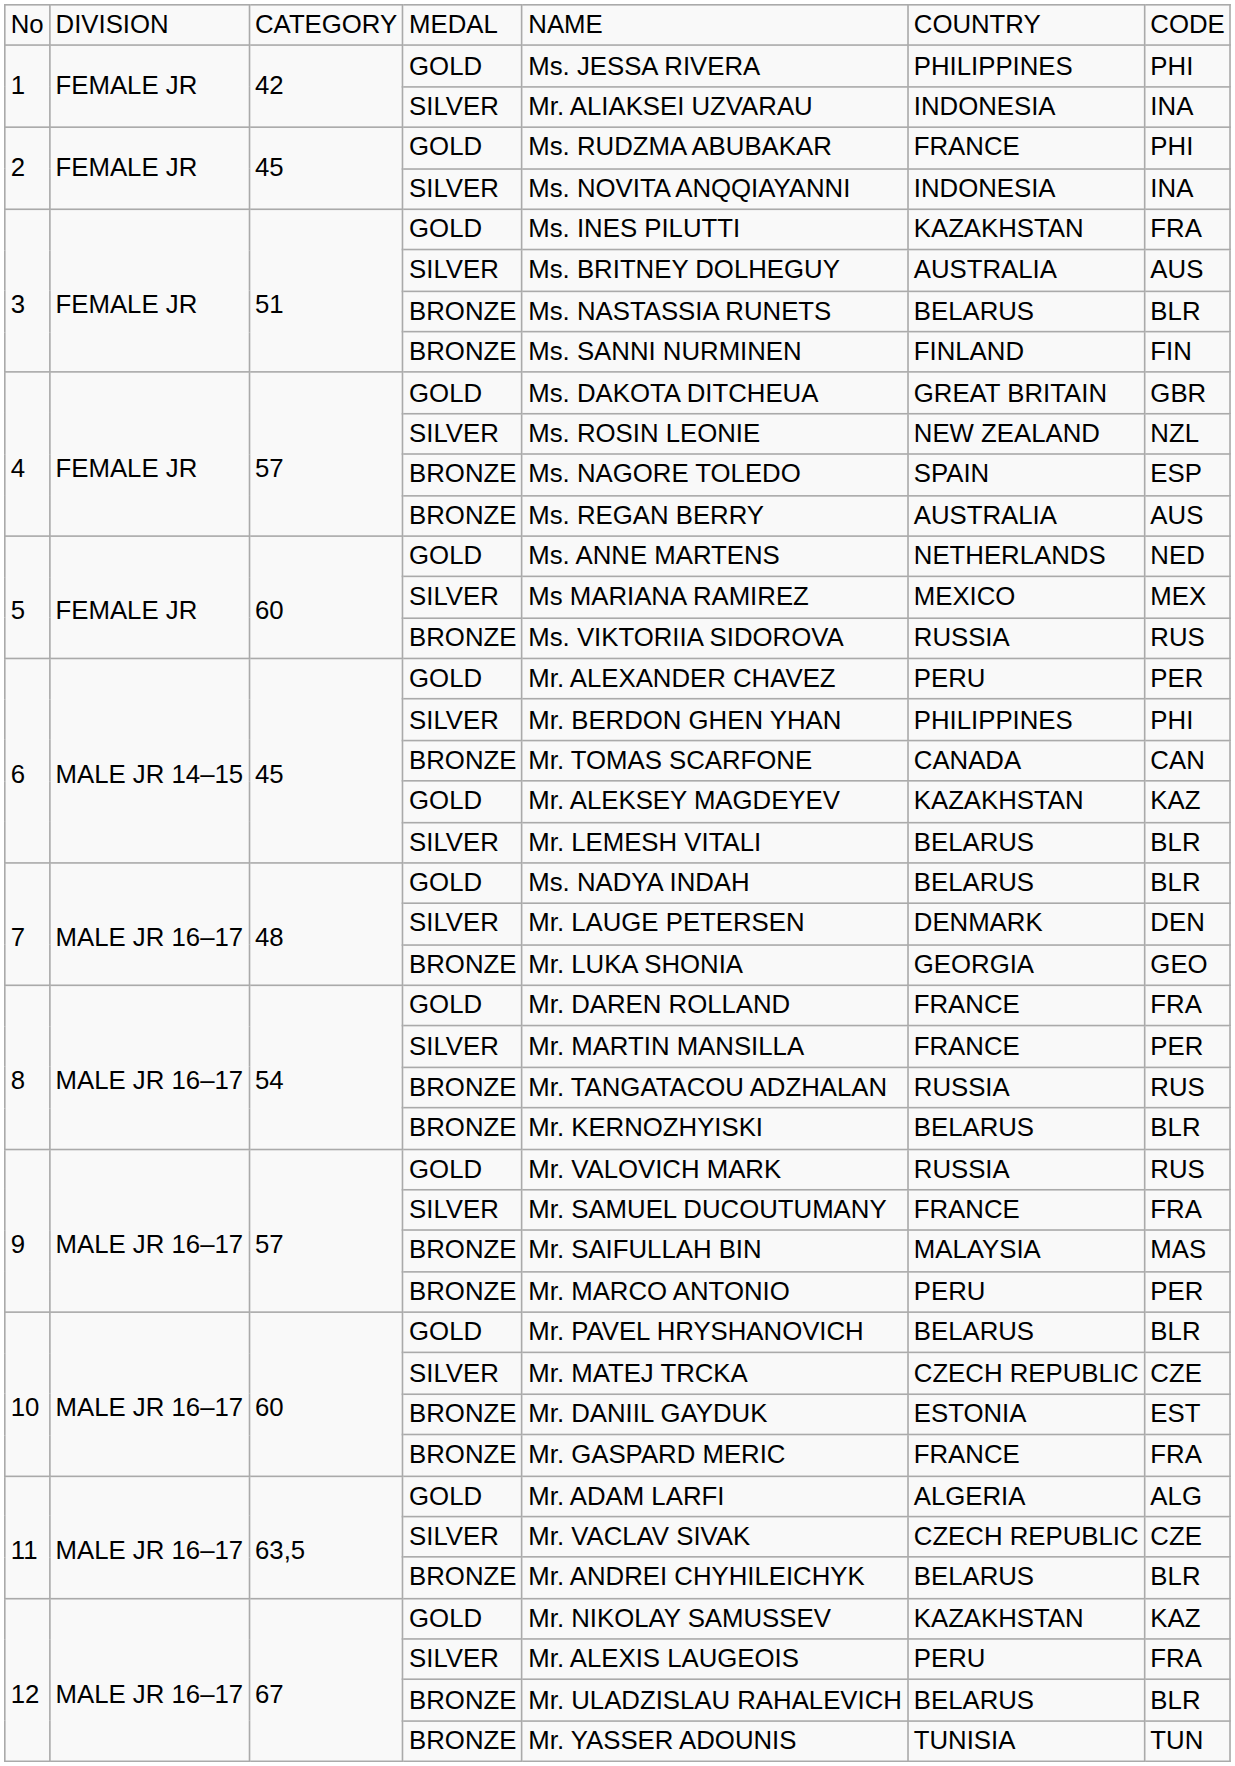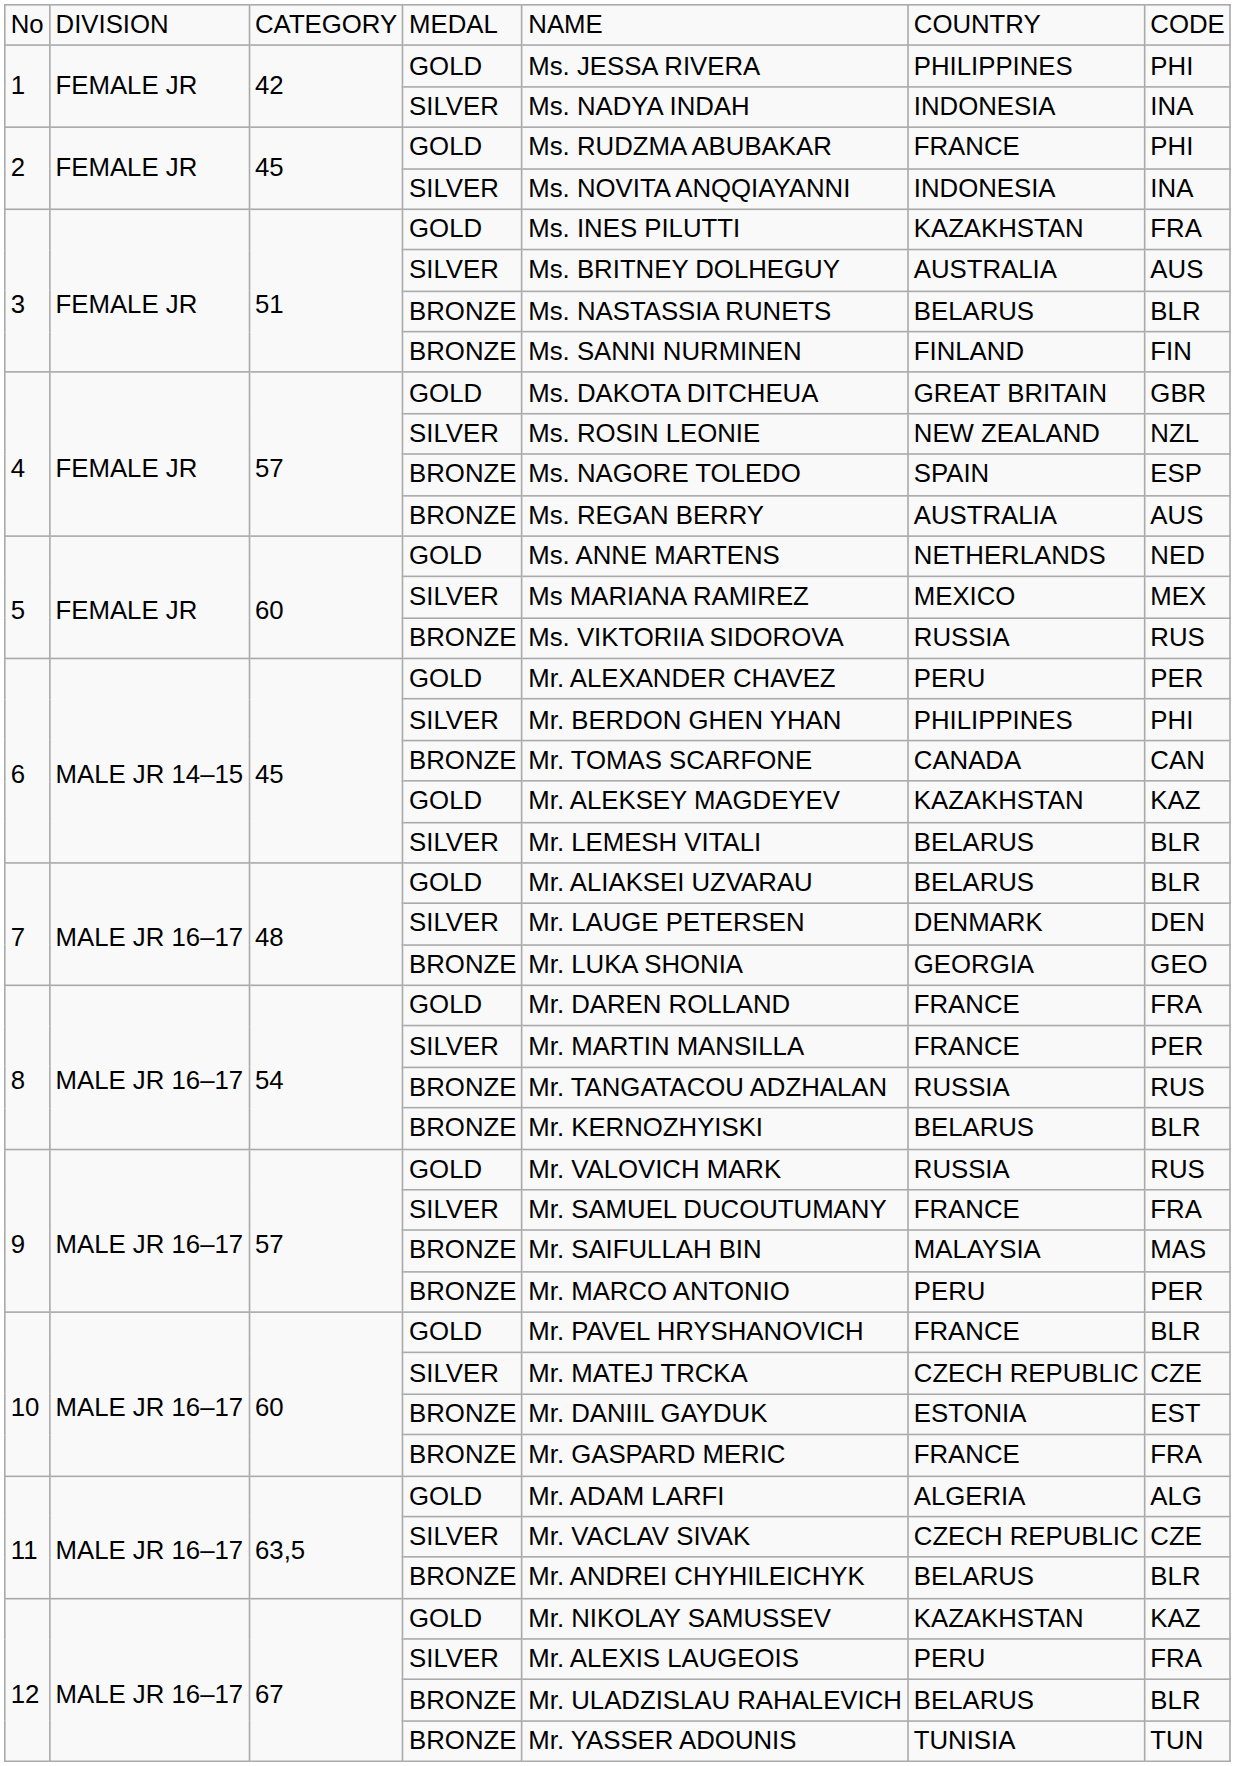1 / SILVER | column 5: Mr. ALIAKSEI UZVARAU -> Ms. NADYA INDAH
7 / GOLD | column 5: Ms. NADYA INDAH -> Mr. ALIAKSEI UZVARAU
10 / GOLD | column 6: BELARUS -> FRANCE
